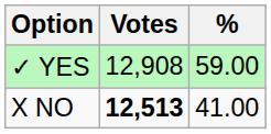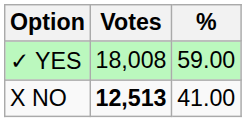✓ YES | Votes: 12,908 -> 18,008
